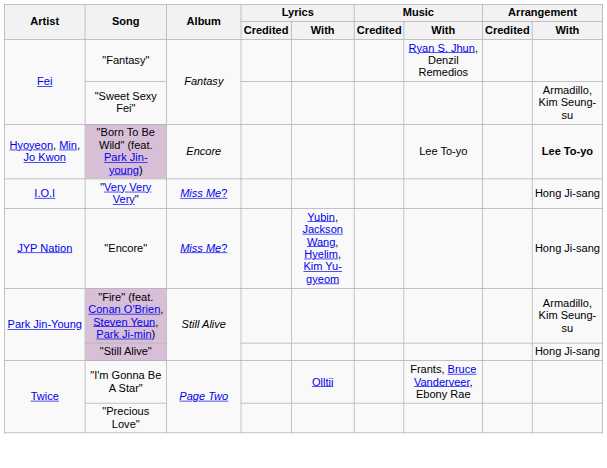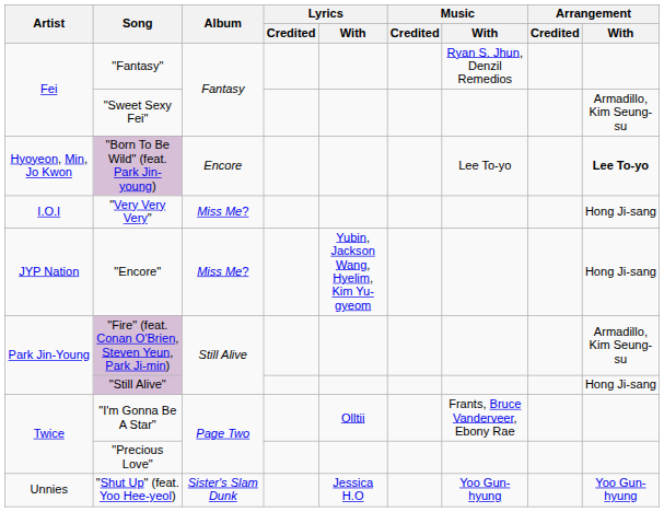+ row: Unnies | "Shut Up" (feat. Yoo Hee-yeol) | Sister's Slam Dunk | Jessica H.O | Yoo Gun-hyung | Yoo Gun-hyung
